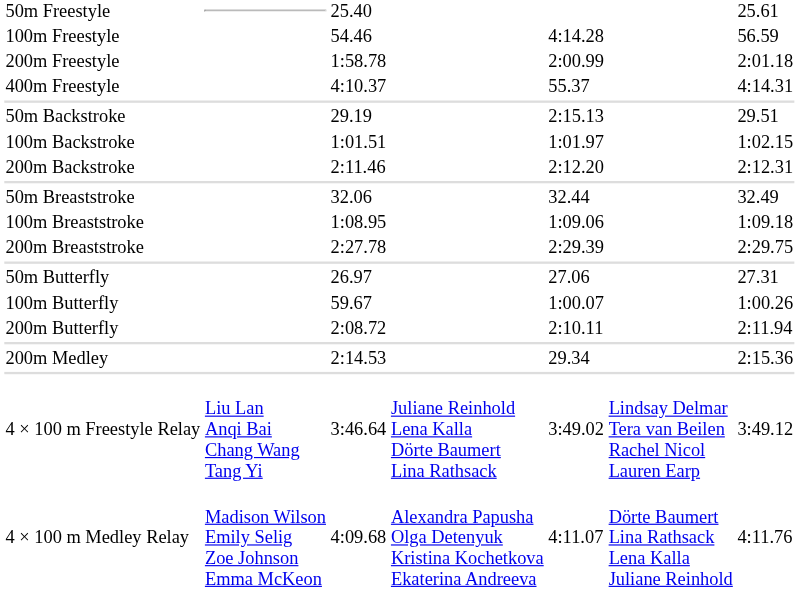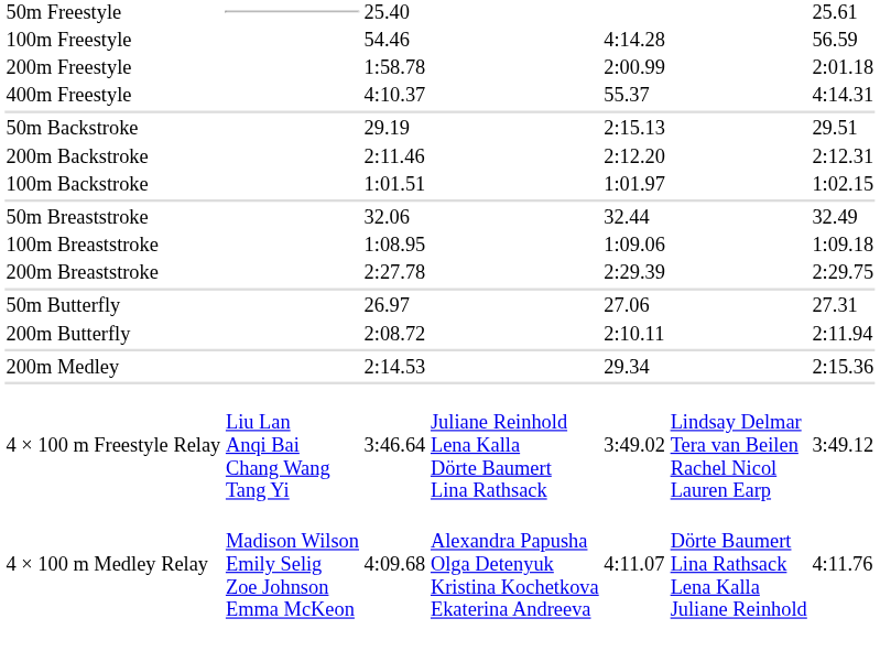rows swapped: 100m Backstroke <-> 200m Backstroke
- row: 100m Butterfly | 59.67 | 1:00.07 | 1:00.26
